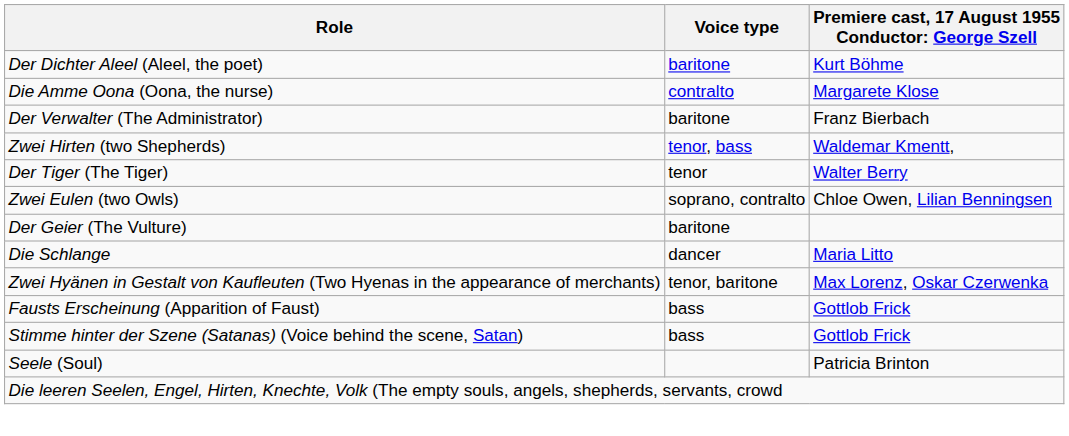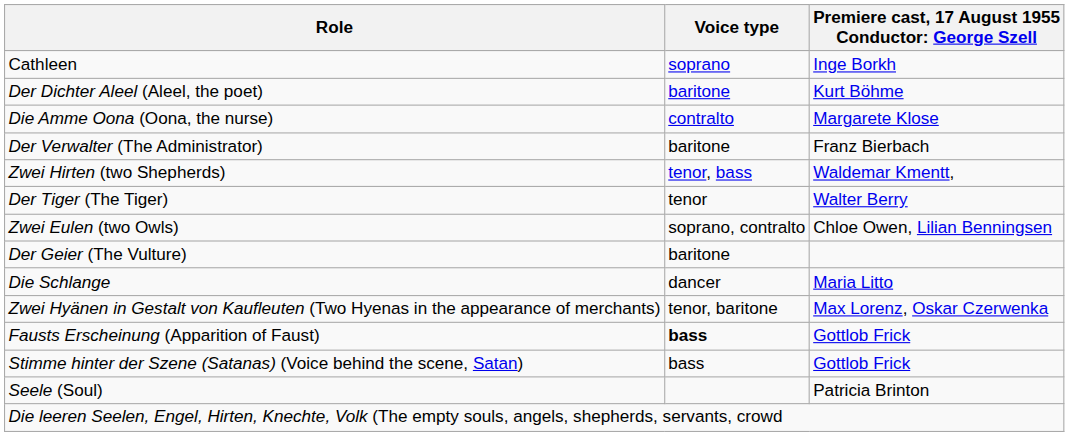+ row: Cathleen | soprano | Inge Borkh
Fausts Erscheinung (Apparition of Faust) | Voice type: normal -> bold
